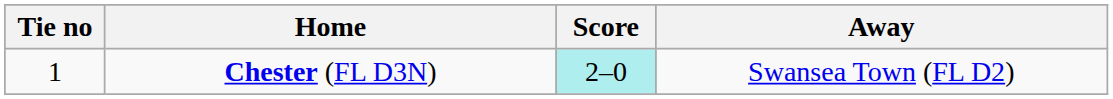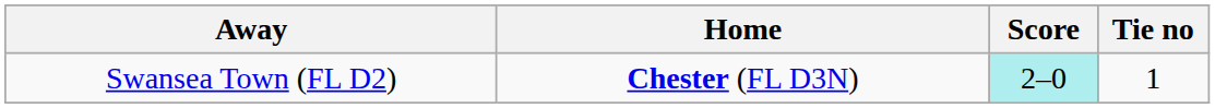columns swapped: Tie no <-> Away
